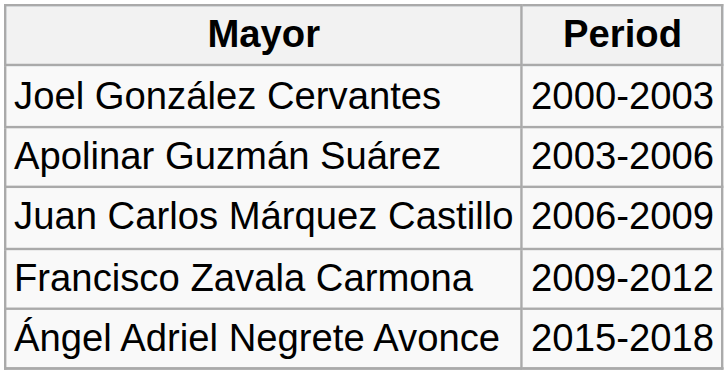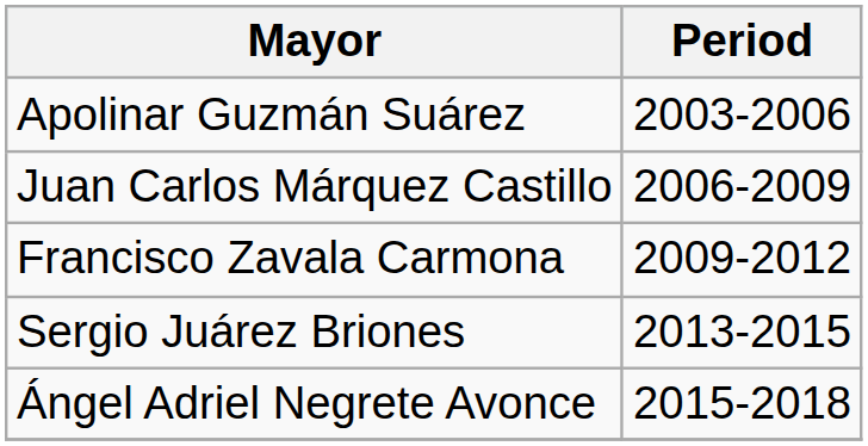- row: Joel González Cervantes | 2000-2003
+ row: Sergio Juárez Briones | 2013-2015
